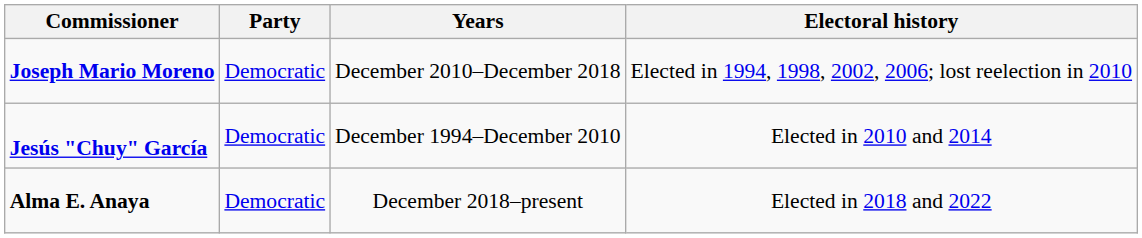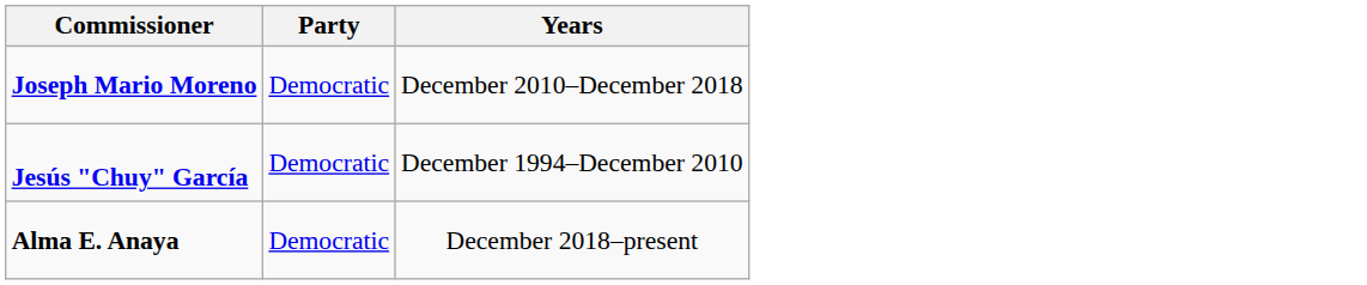- column: Electoral history | Elected in 1994, 1998, 2002, 2006; lost reelection in 2010 | Elected in 2010 and 2014 | Elected in 2018 and 2022
